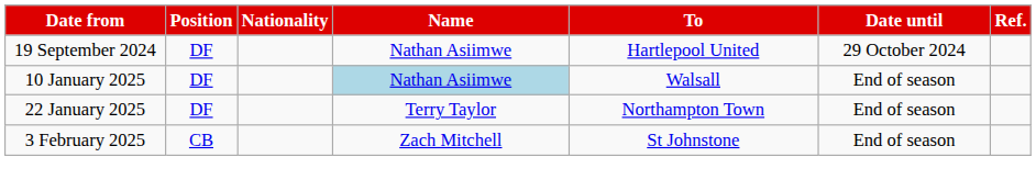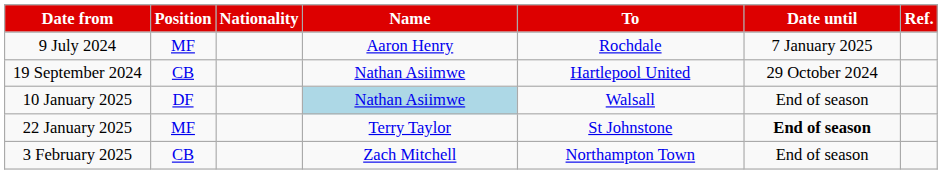+ row: 9 July 2024 | MF | Aaron Henry | Rochdale | 7 January 2025
19 September 2024 | Position: DF -> CB
22 January 2025 | Position: DF -> MF
22 January 2025 | To: Northampton Town -> St Johnstone
22 January 2025 | Date until: normal -> bold
3 February 2025 | To: St Johnstone -> Northampton Town
